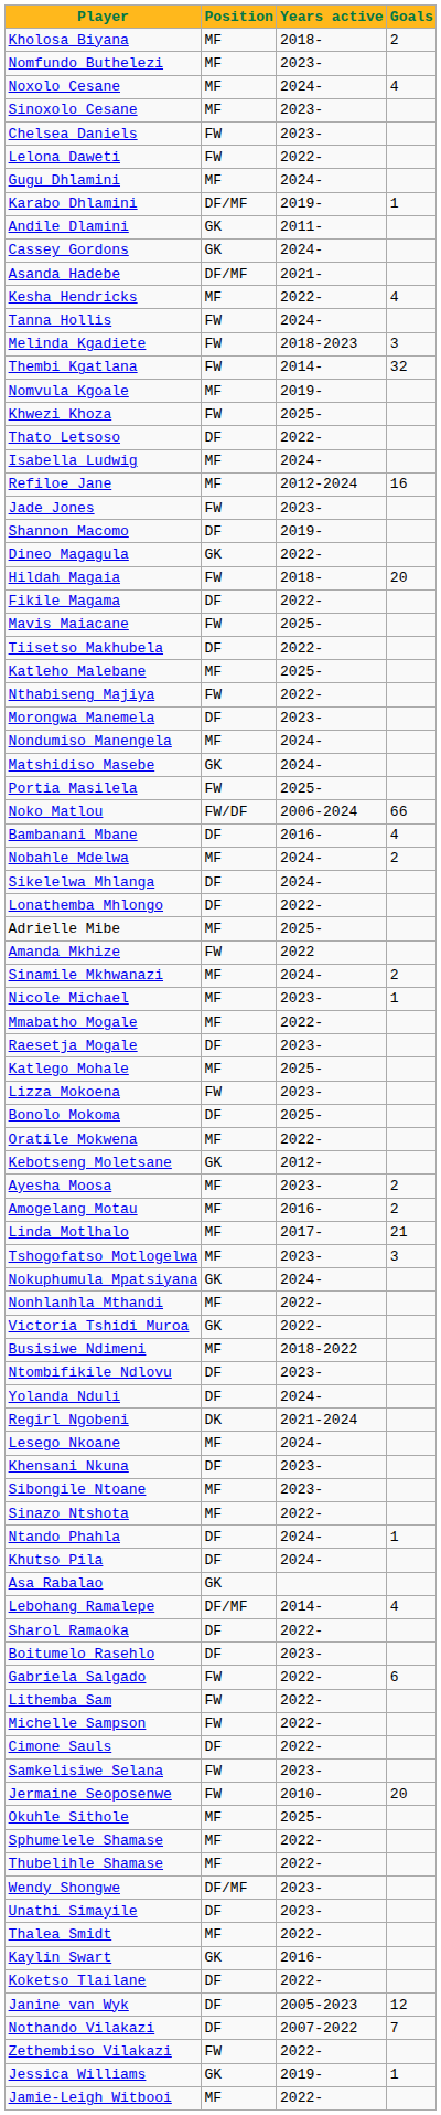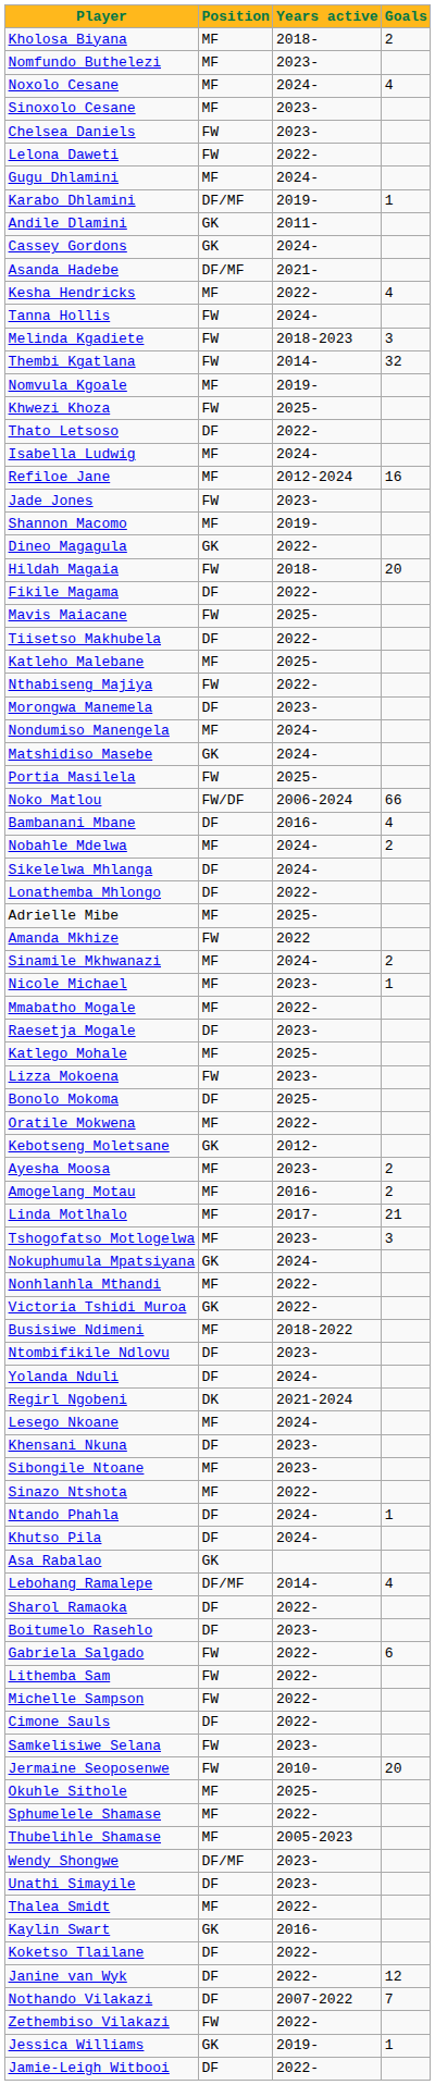Shannon Macomo | Position: DF -> MF
Thubelihle Shamase | Years active: 2022- -> 2005-2023
Janine van Wyk | Years active: 2005-2023 -> 2022-
Jamie-Leigh Witbooi | Position: MF -> DF
